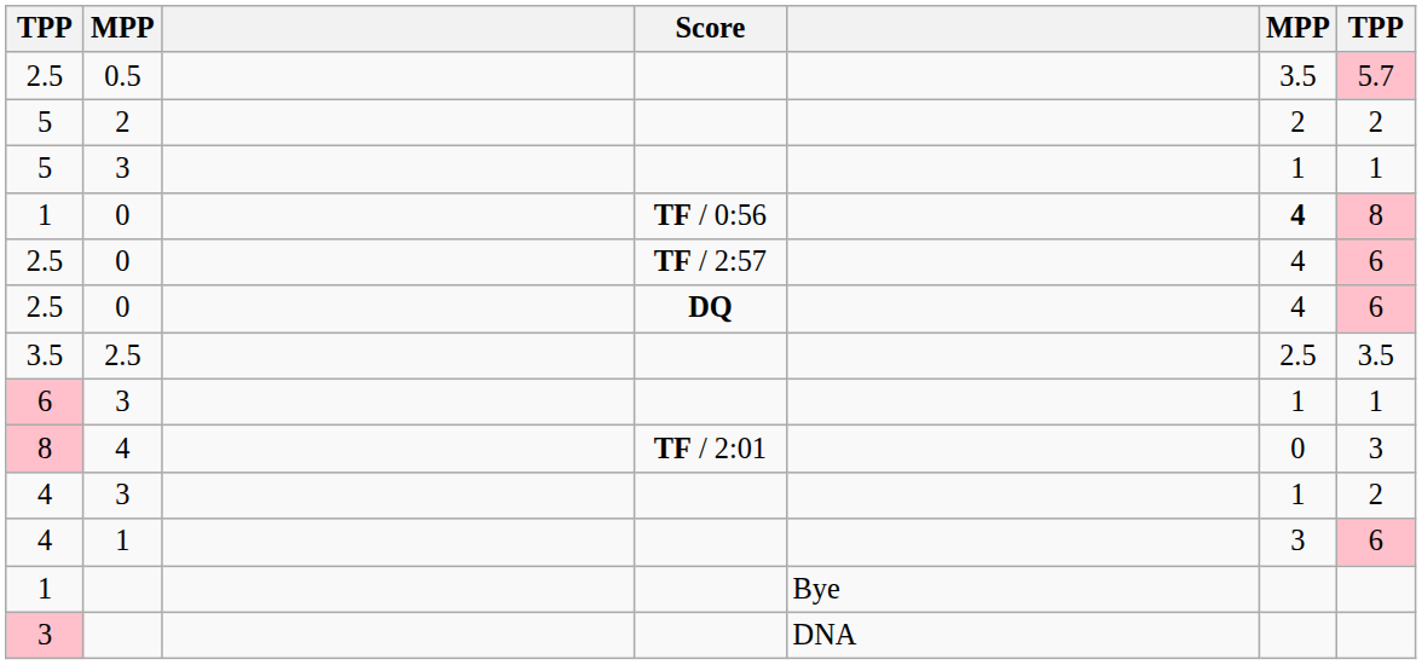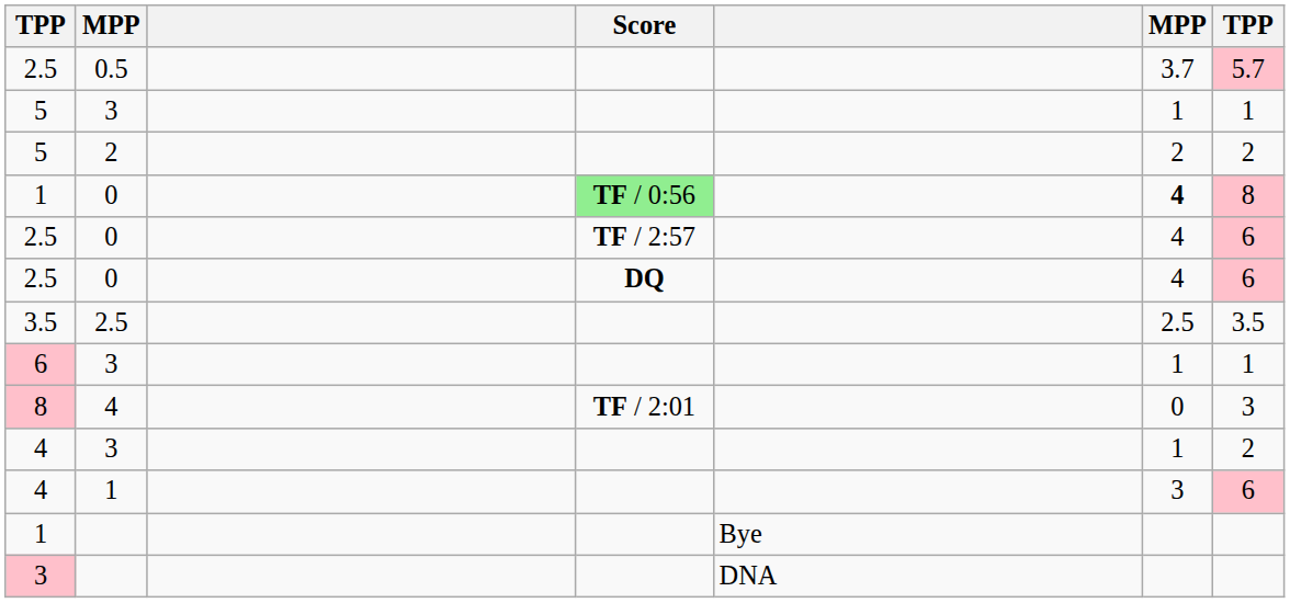2.5 / 0.5 | column 6: 3.5 -> 3.7
rows swapped: 5 / 3 <-> 5 / 2
1 / 0 | Score: no background -> lightgreen background
